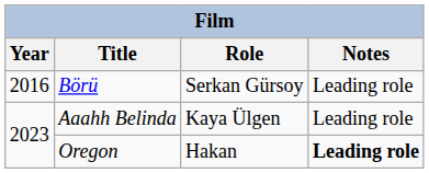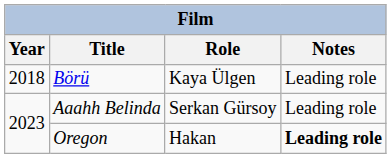Börü | Year: 2016 -> 2018
Börü | Role: Serkan Gürsoy -> Kaya Ülgen
Aaahh Belinda | Role: Kaya Ülgen -> Serkan Gürsoy
